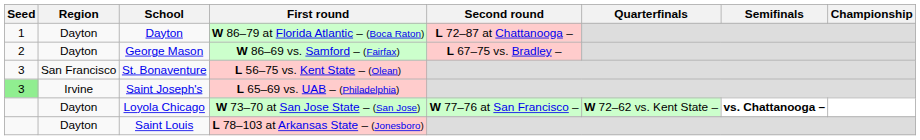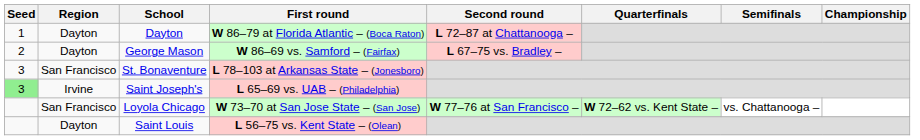St. Bonaventure | First round: L 56–75 vs. Kent State – (Olean) -> L 78–103 at Arkansas State – (Jonesboro)
Loyola Chicago | Region: Dayton -> San Francisco
Loyola Chicago | Semifinals: bold -> normal
Saint Louis | First round: L 78–103 at Arkansas State – (Jonesboro) -> L 56–75 vs. Kent State – (Olean)
